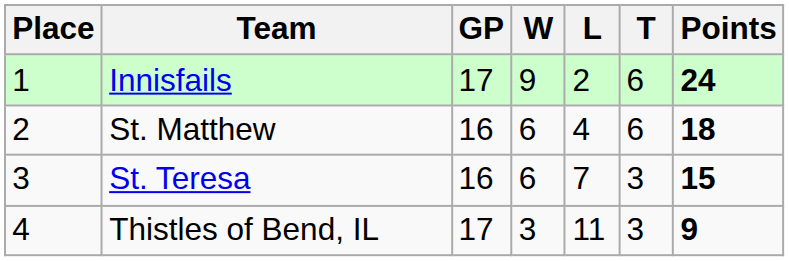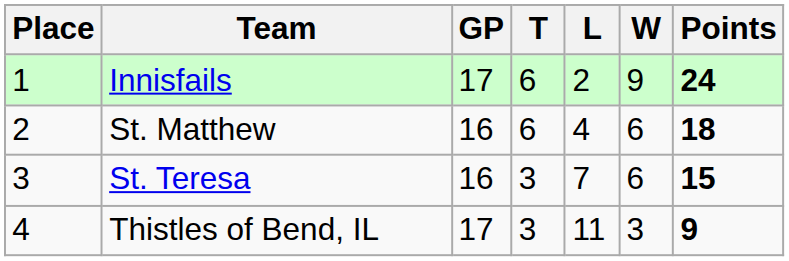columns swapped: W <-> T
